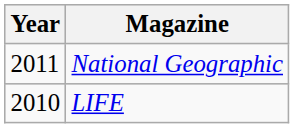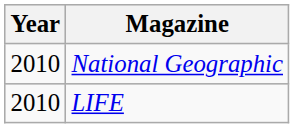National Geographic | Year: 2011 -> 2010
